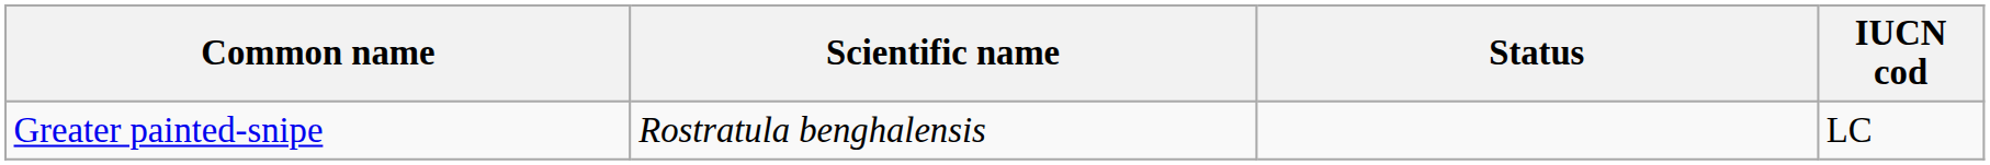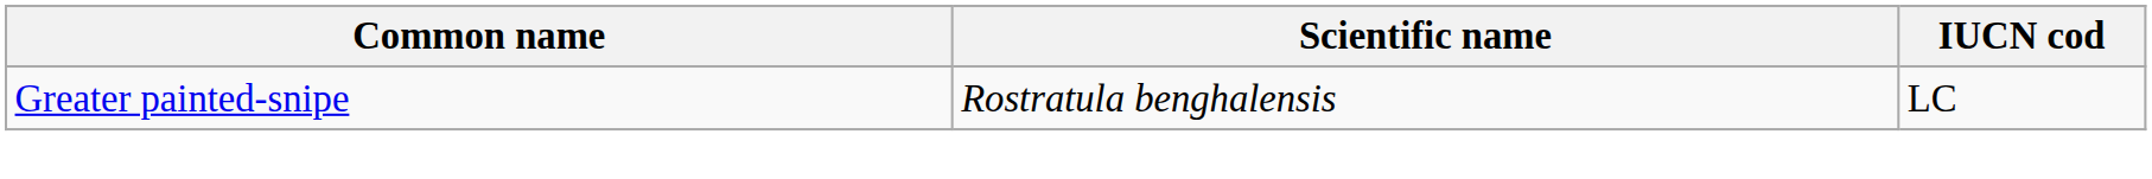- column: Status
